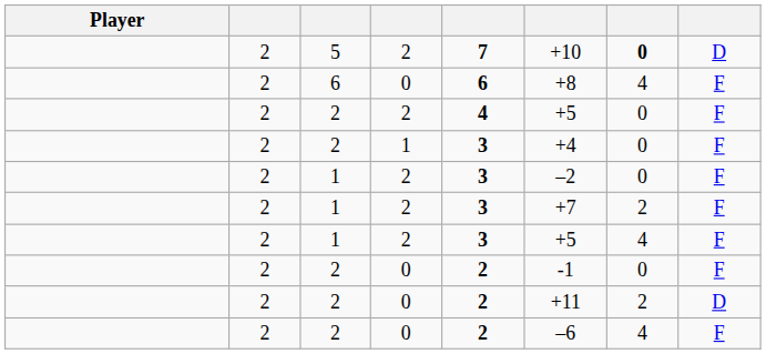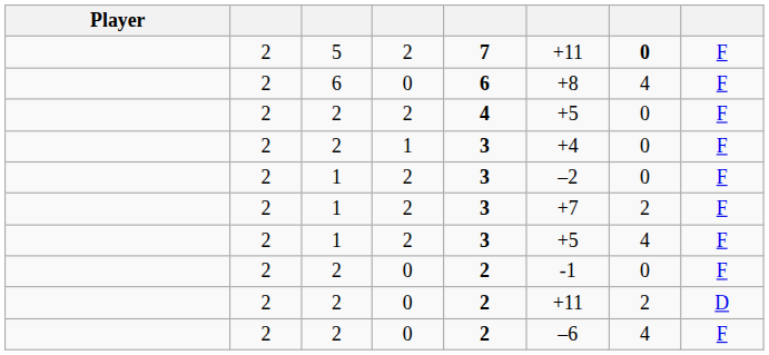5 | column 6: +10 -> +11
5 | column 8: D -> F
